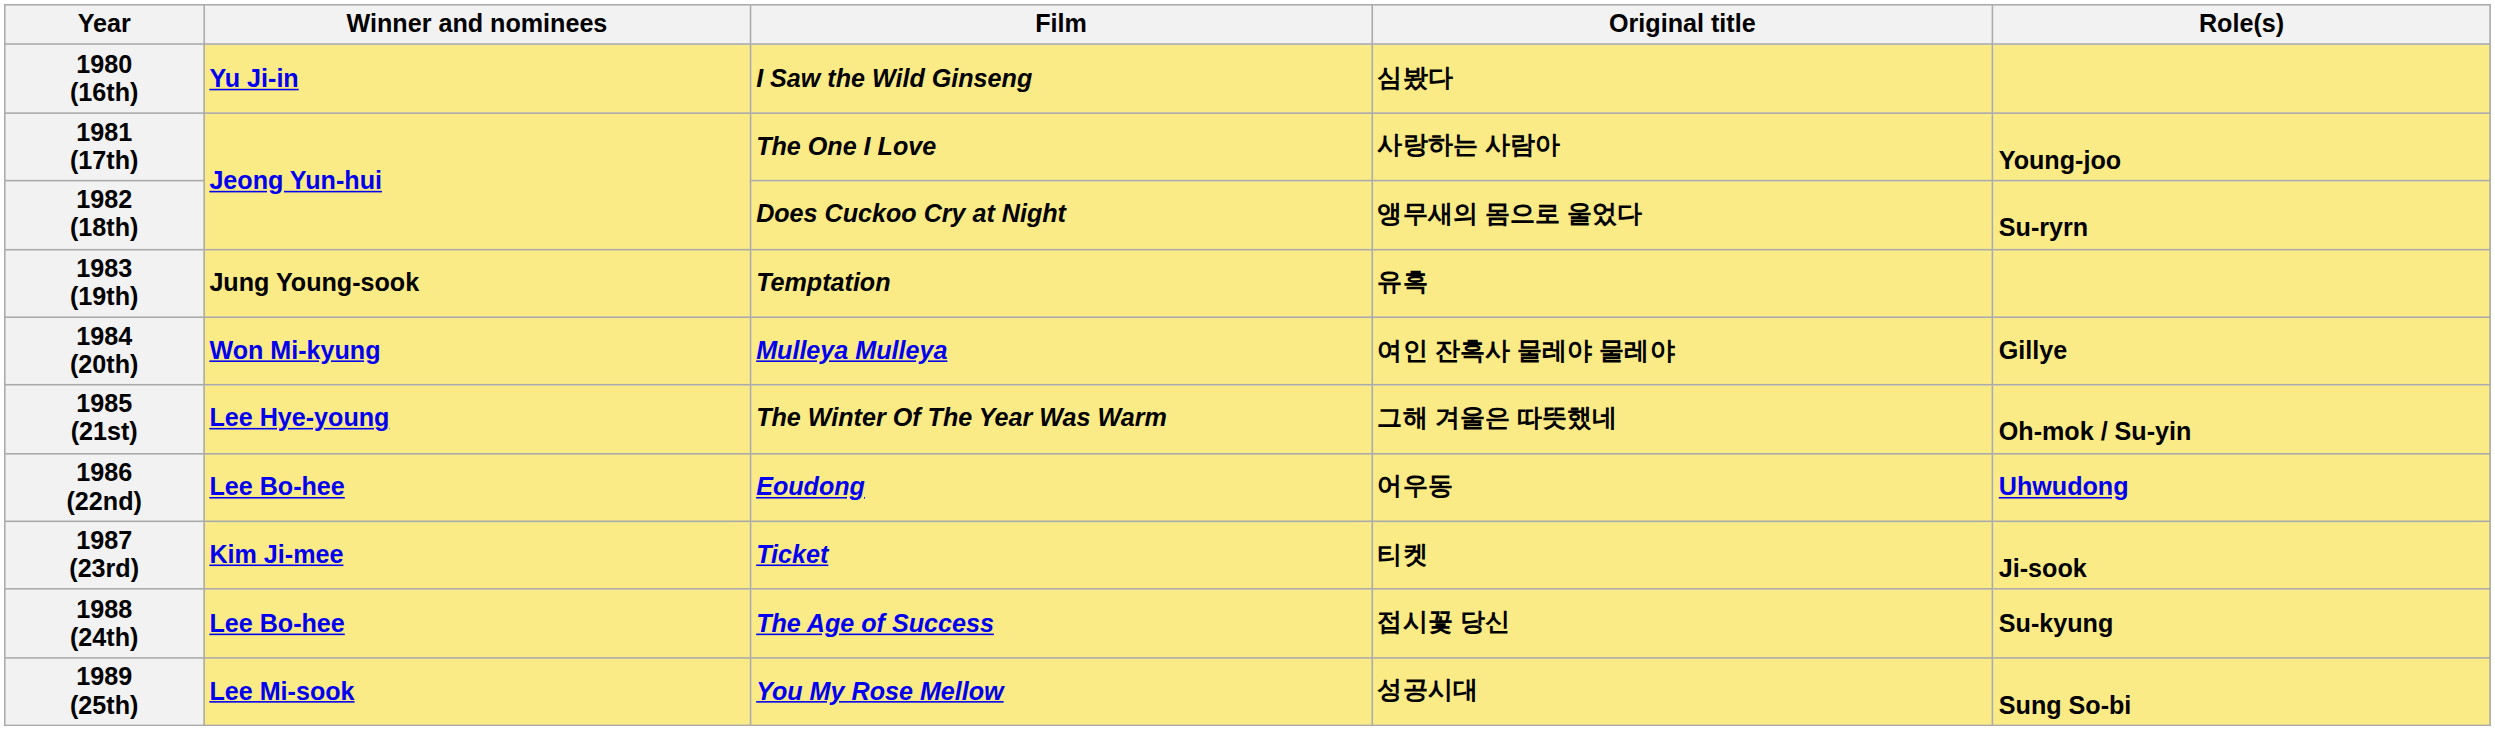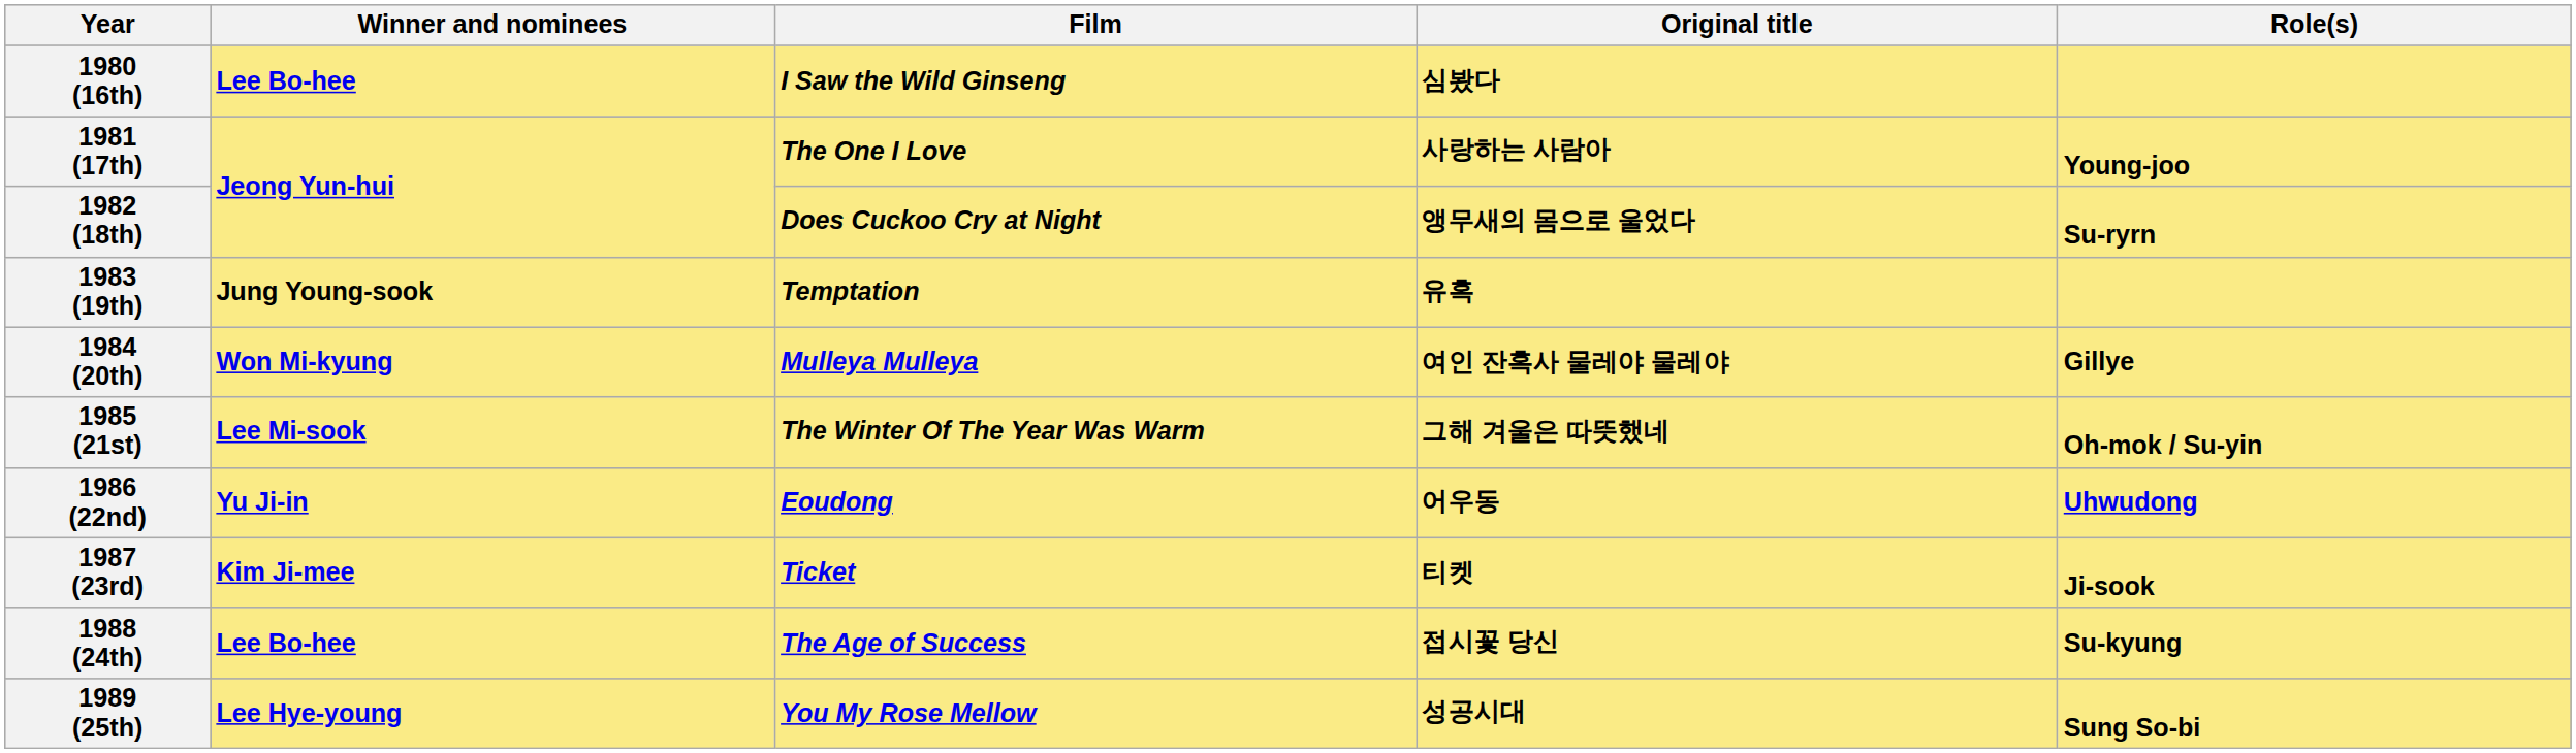1980 (16th) | Winner and nominees: Yu Ji-in -> Lee Bo-hee
1985 (21st) | Winner and nominees: Lee Hye-young -> Lee Mi-sook
1986 (22nd) | Winner and nominees: Lee Bo-hee -> Yu Ji-in
1989 (25th) | Winner and nominees: Lee Mi-sook -> Lee Hye-young
